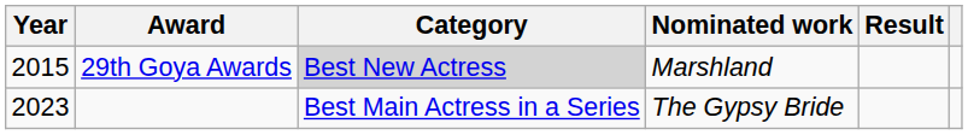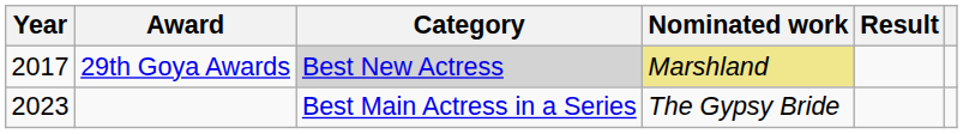29th Goya Awards | Year: 2015 -> 2017
29th Goya Awards | Nominated work: no background -> khaki background
